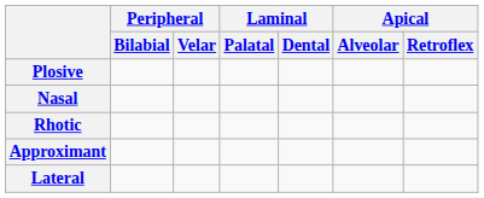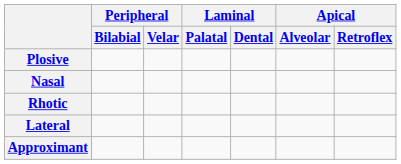rows swapped: Lateral <-> Approximant
